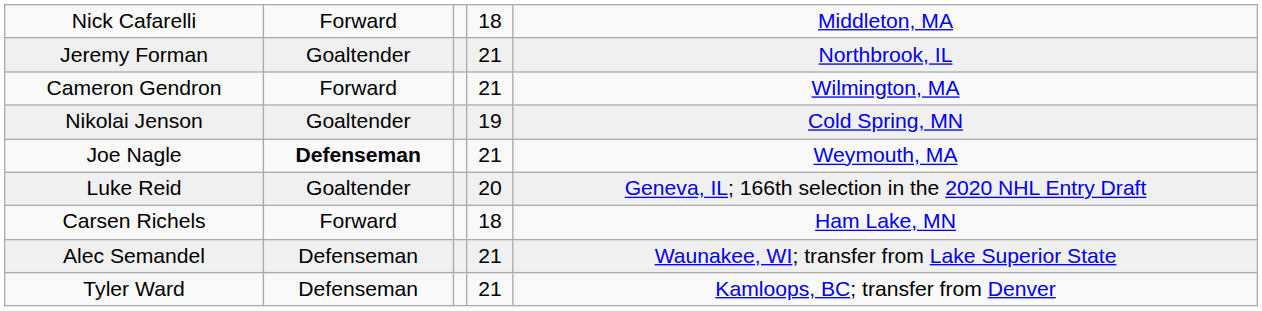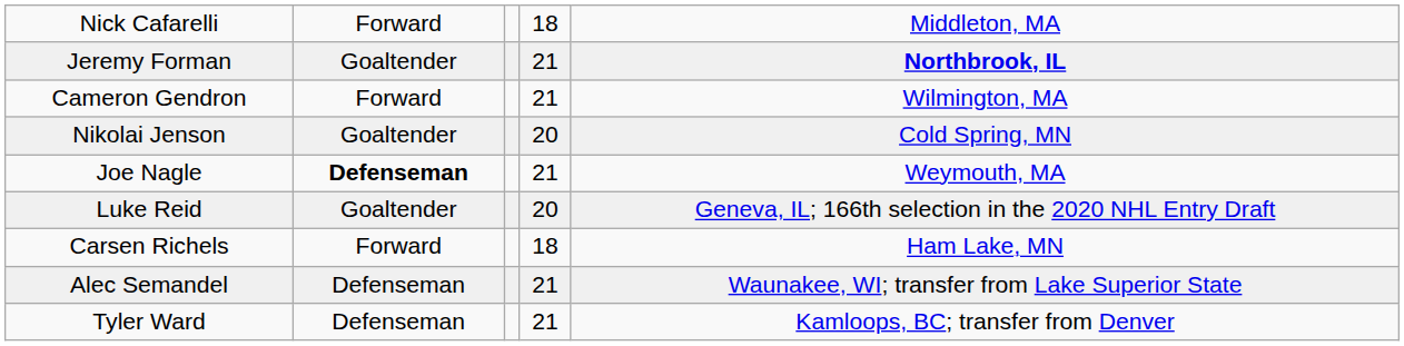Jeremy Forman | column 5: normal -> bold
Nikolai Jenson | column 4: 19 -> 20
